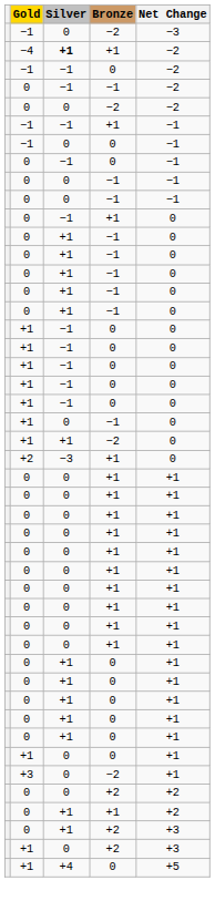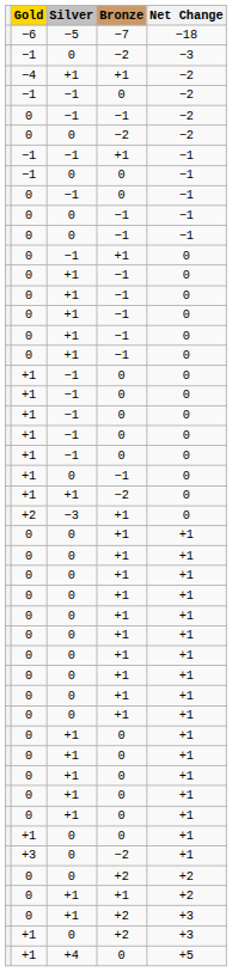+ row: −6 | −5 | −7 | −18
−4 | Silver: bold -> normal
